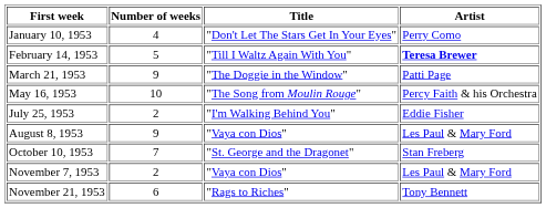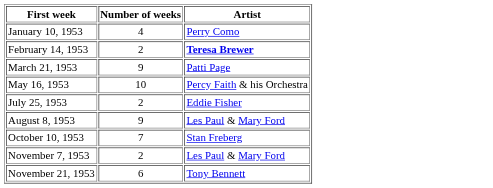- column: Title | "Don't Let The Stars Get In Your Eyes" | "Till I Waltz Again With You" | "The Doggie in the Window" | "The Song from Moulin Rouge" | "I'm Walking Behind You" | "Vaya con Dios" | "St. George and the Dragonet" | "Vaya con Dios" | "Rags to Riches"
February 14, 1953 | Number of weeks: 5 -> 2
